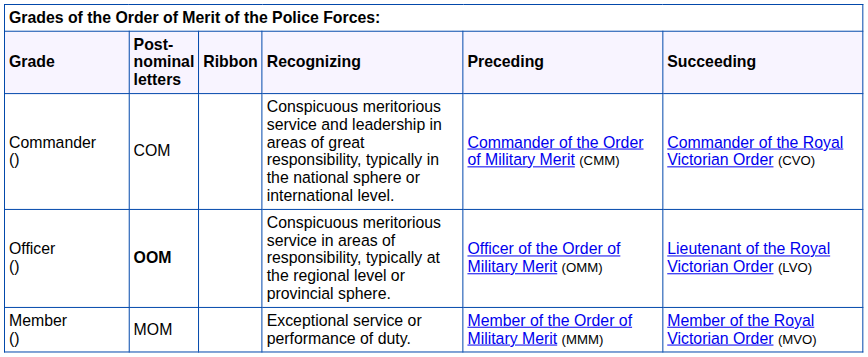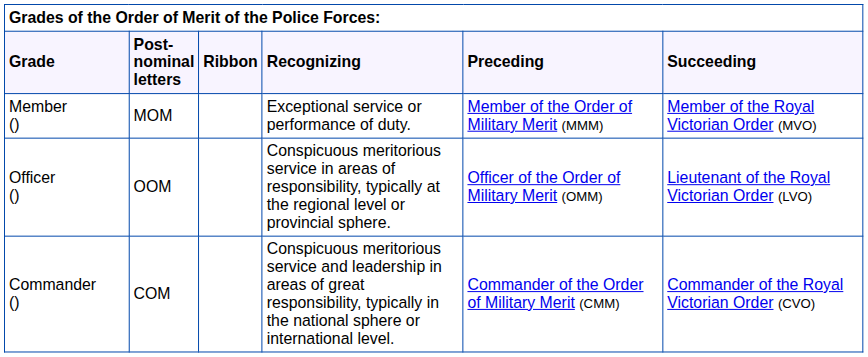rows swapped: Commander () <-> Member ()
Officer () | Post-nominal letters: bold -> normal
